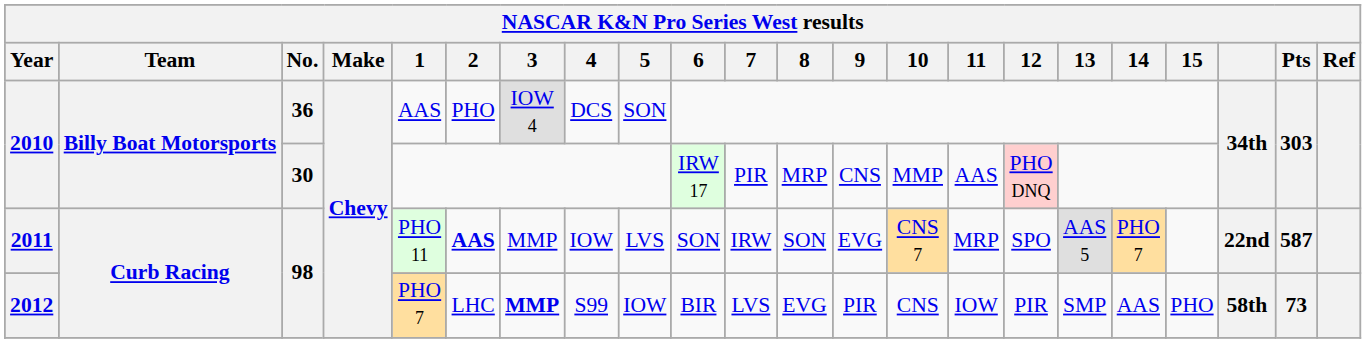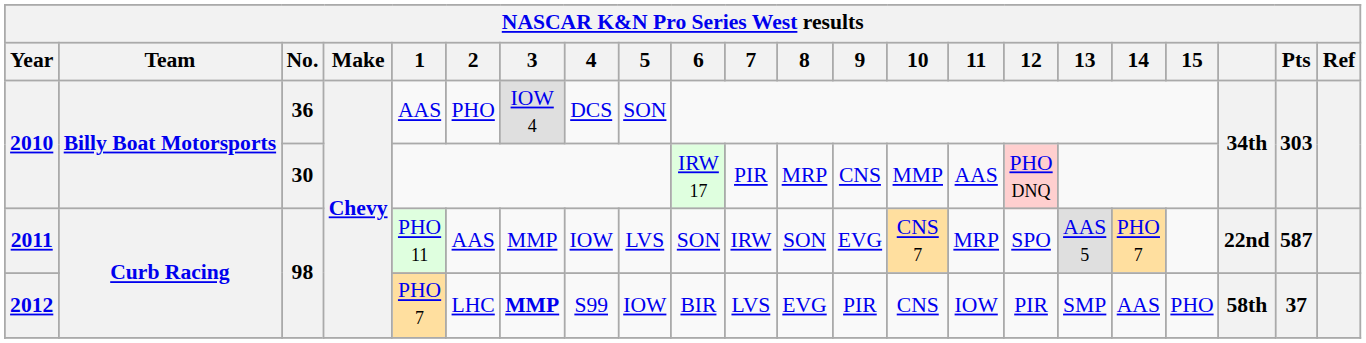2011 | 2: bold -> normal
2012 | Pts: 73 -> 37
